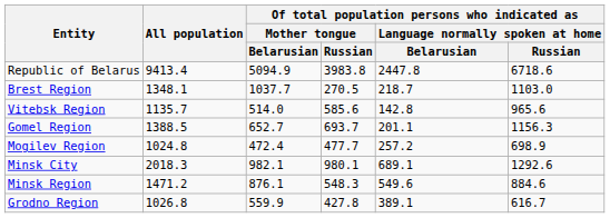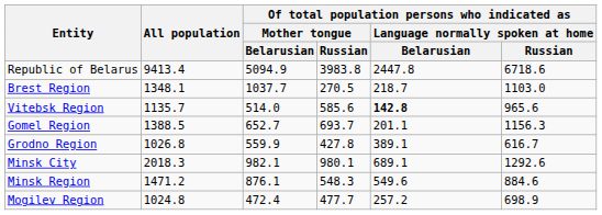Vitebsk Region | column 5: normal -> bold
rows swapped: Grodno Region <-> Mogilev Region
